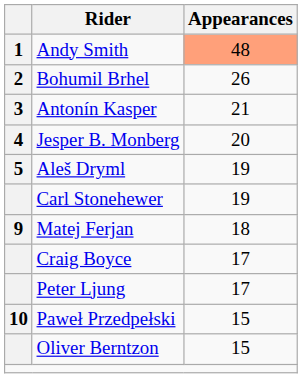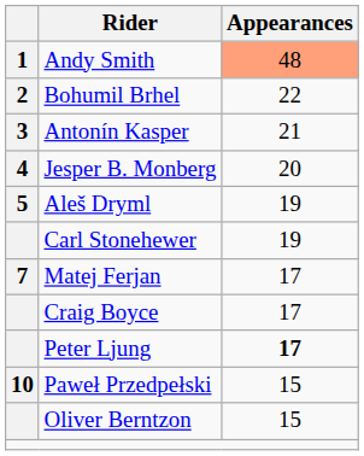Bohumil Brhel | Appearances: 26 -> 22
Matej Ferjan | column 1: 9 -> 7
Matej Ferjan | Appearances: 18 -> 17
Peter Ljung | Appearances: normal -> bold
